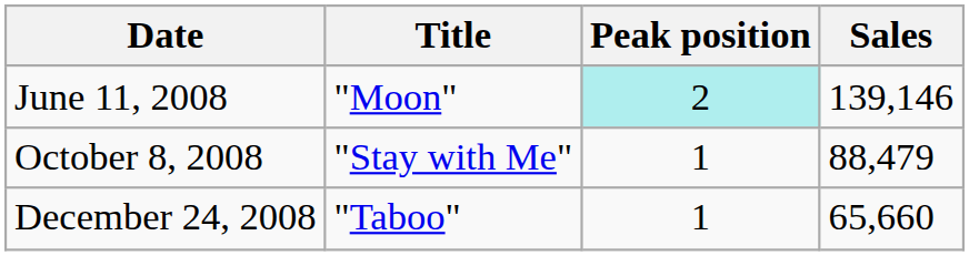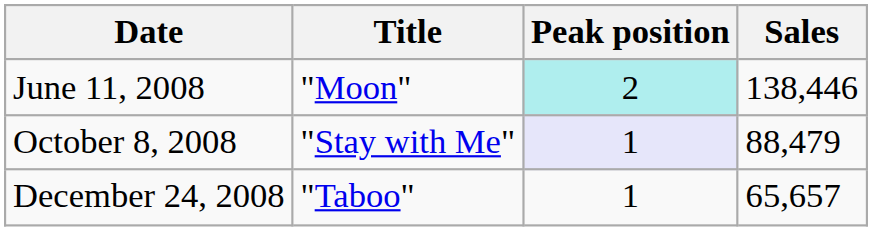June 11, 2008 | Sales: 139,146 -> 138,446
October 8, 2008 | Peak position: no background -> lavender background
December 24, 2008 | Sales: 65,660 -> 65,657
